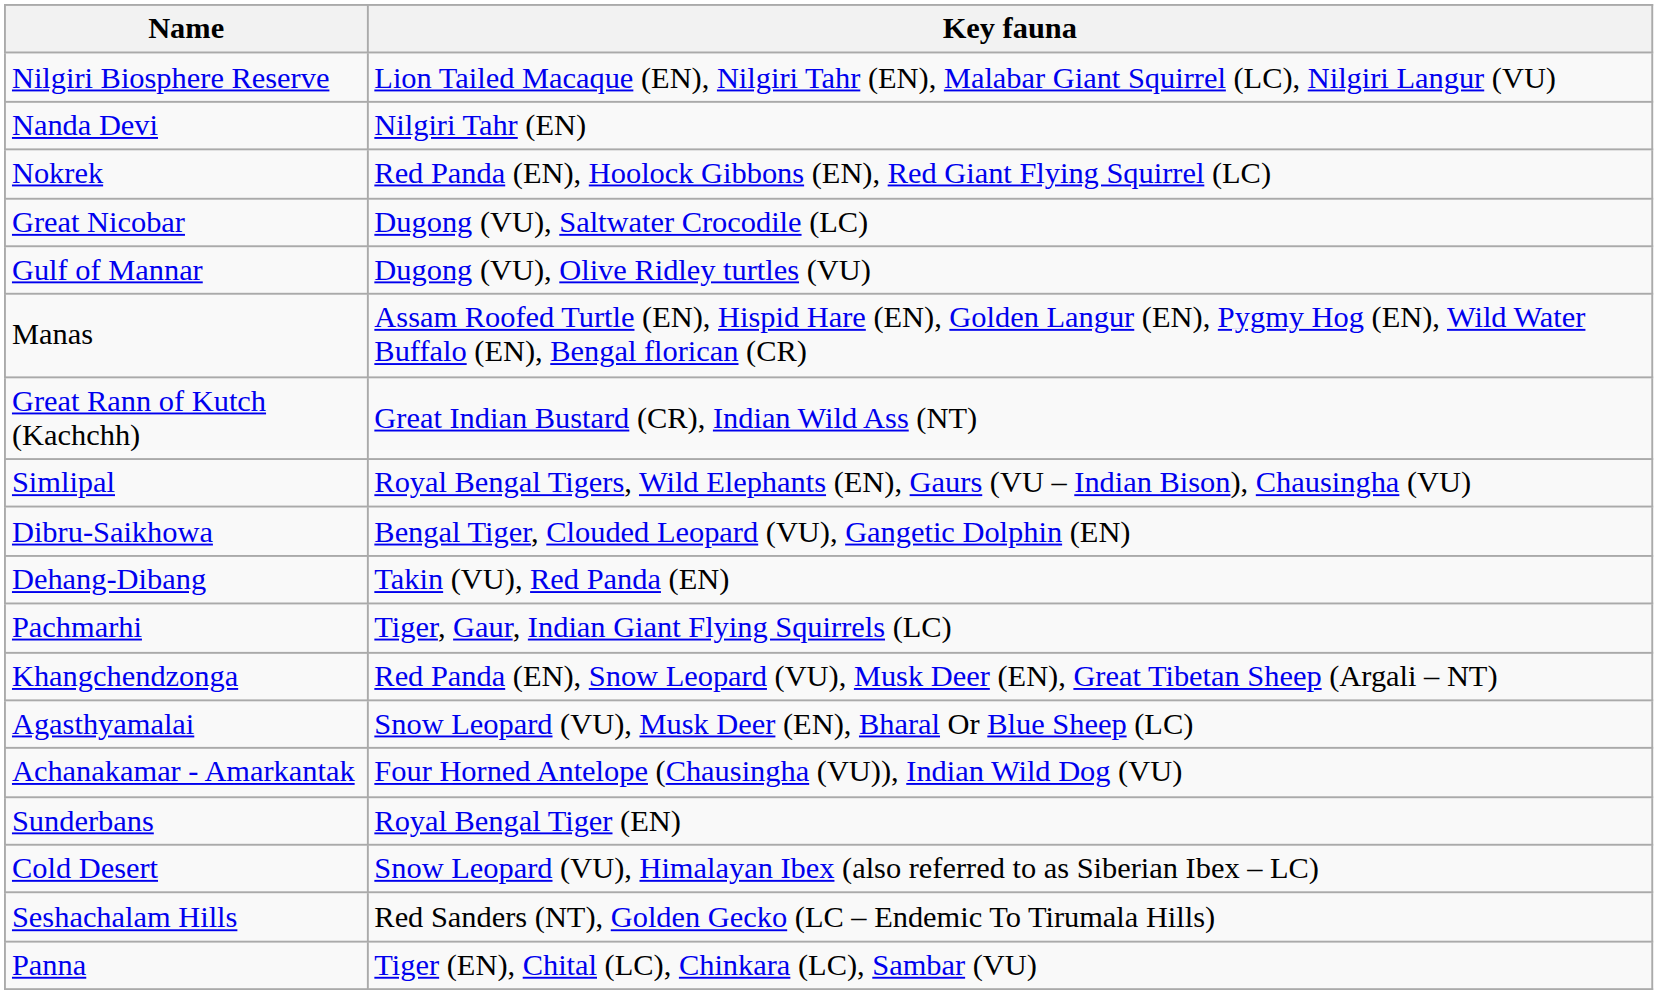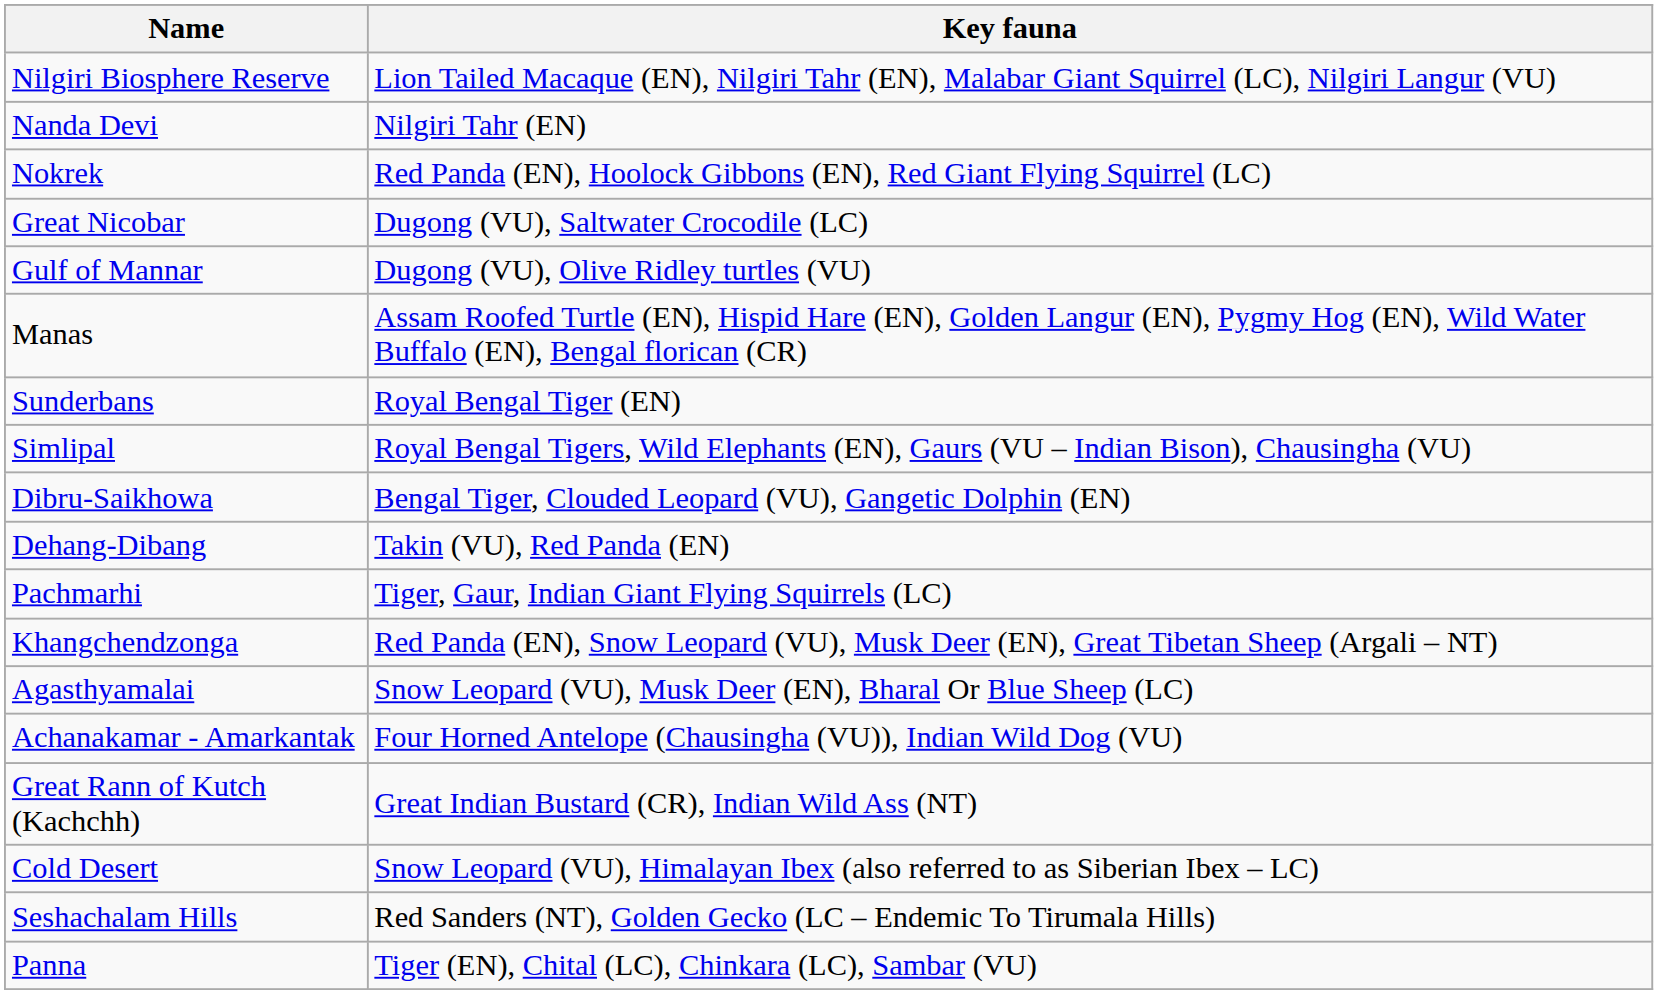rows swapped: Sunderbans <-> Great Rann of Kutch (Kachchh)
